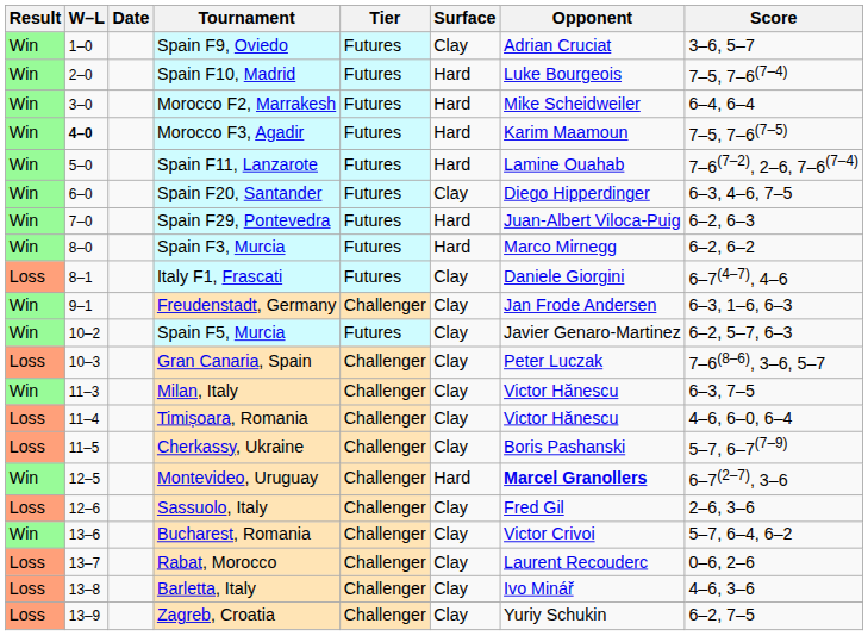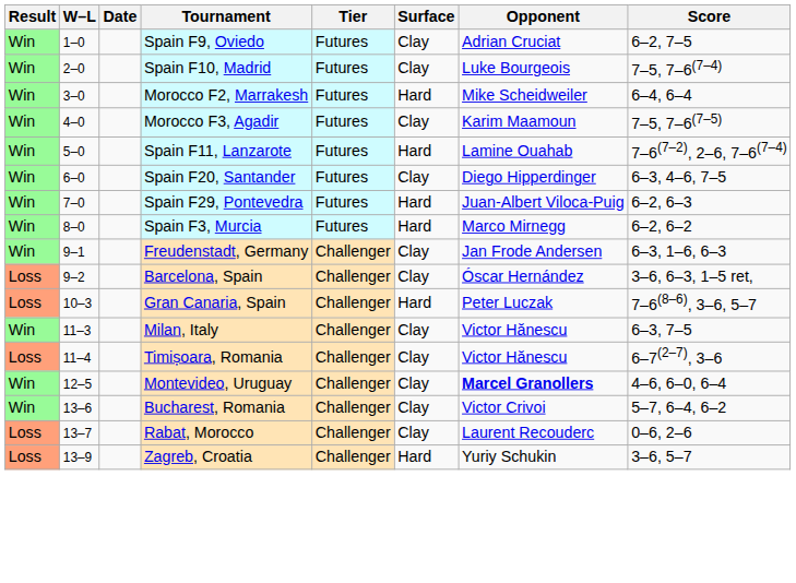Spain F9, Oviedo | Score: 3–6, 5–7 -> 6–2, 7–5
Spain F10, Madrid | Surface: Hard -> Clay
Morocco F3, Agadir | W–L: bold -> normal
Morocco F3, Agadir | Surface: Hard -> Clay
- row: Loss | 8–1 | Italy F1, Frascati | Futures | Clay | Daniele Giorgini | 6–7(4–7), 4–6
+ row: Loss | 9–2 | Barcelona, Spain | Challenger | Clay | Óscar Hernández | 3–6, 6–3, 1–5 ret,
- row: Win | 10–2 | Spain F5, Murcia | Futures | Clay | Javier Genaro-Martinez | 6–2, 5–7, 6–3
Gran Canaria, Spain | Surface: Clay -> Hard
Timișoara, Romania | Score: 4–6, 6–0, 6–4 -> 6–7(2–7), 3–6
- row: Loss | 11–5 | Cherkassy, Ukraine | Challenger | Clay | Boris Pashanski | 5–7, 6–7(7–9)
Montevideo, Uruguay | Surface: Hard -> Clay
Montevideo, Uruguay | Score: 6–7(2–7), 3–6 -> 4–6, 6–0, 6–4
- row: Loss | 12–6 | Sassuolo, Italy | Challenger | Clay | Fred Gil | 2–6, 3–6
- row: Loss | 13–8 | Barletta, Italy | Challenger | Clay | Ivo Minář | 4–6, 3–6
Zagreb, Croatia | Surface: Clay -> Hard
Zagreb, Croatia | Score: 6–2, 7–5 -> 3–6, 5–7
